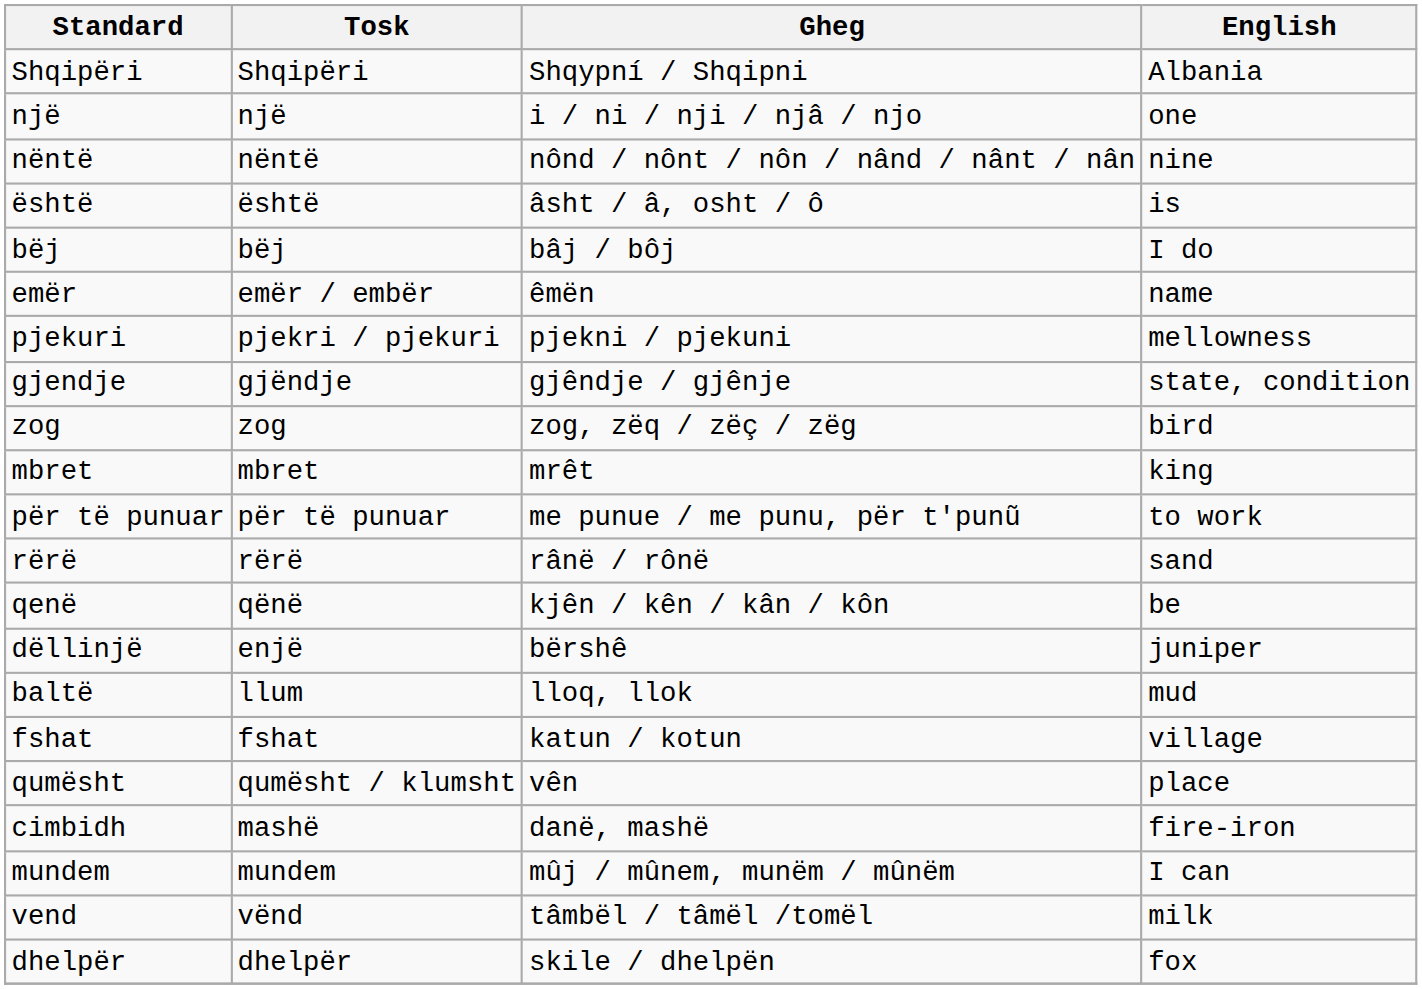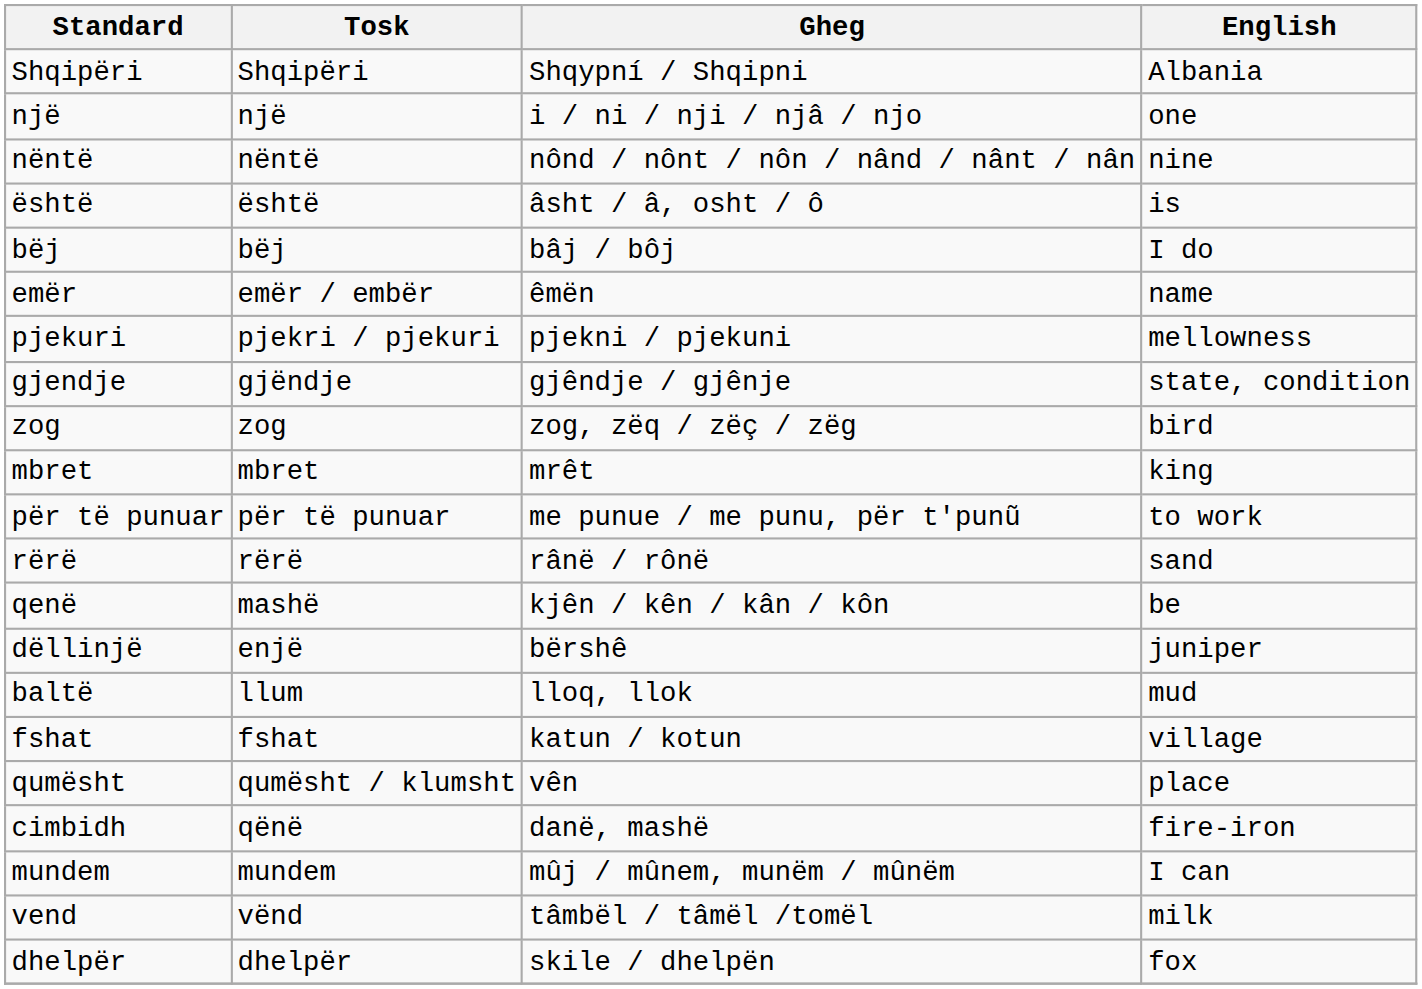qenë | Tosk: qënë -> mashë
cimbidh | Tosk: mashë -> qënë
